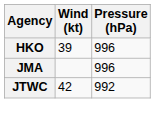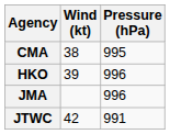+ row: CMA | 38 | 995
JTWC | Pressure (hPa): 992 -> 991
